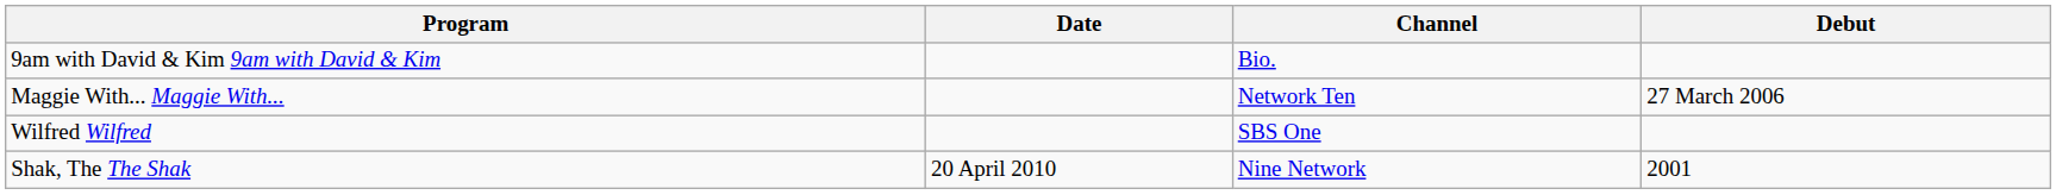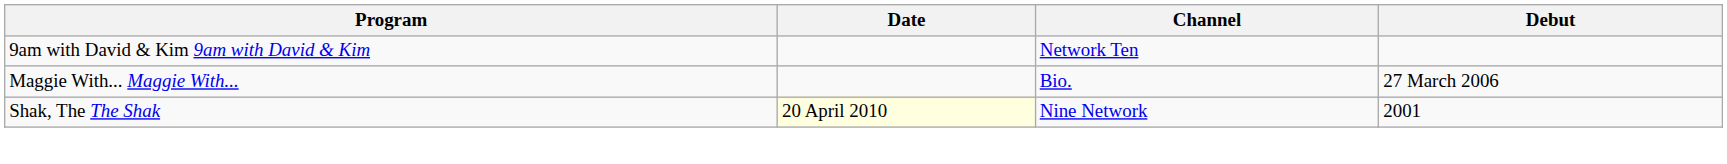9am with David & Kim 9am with David & Kim | Channel: Bio. -> Network Ten
Maggie With... Maggie With... | Channel: Network Ten -> Bio.
- row: Wilfred Wilfred | SBS One
Shak, The The Shak | Date: no background -> lightyellow background
